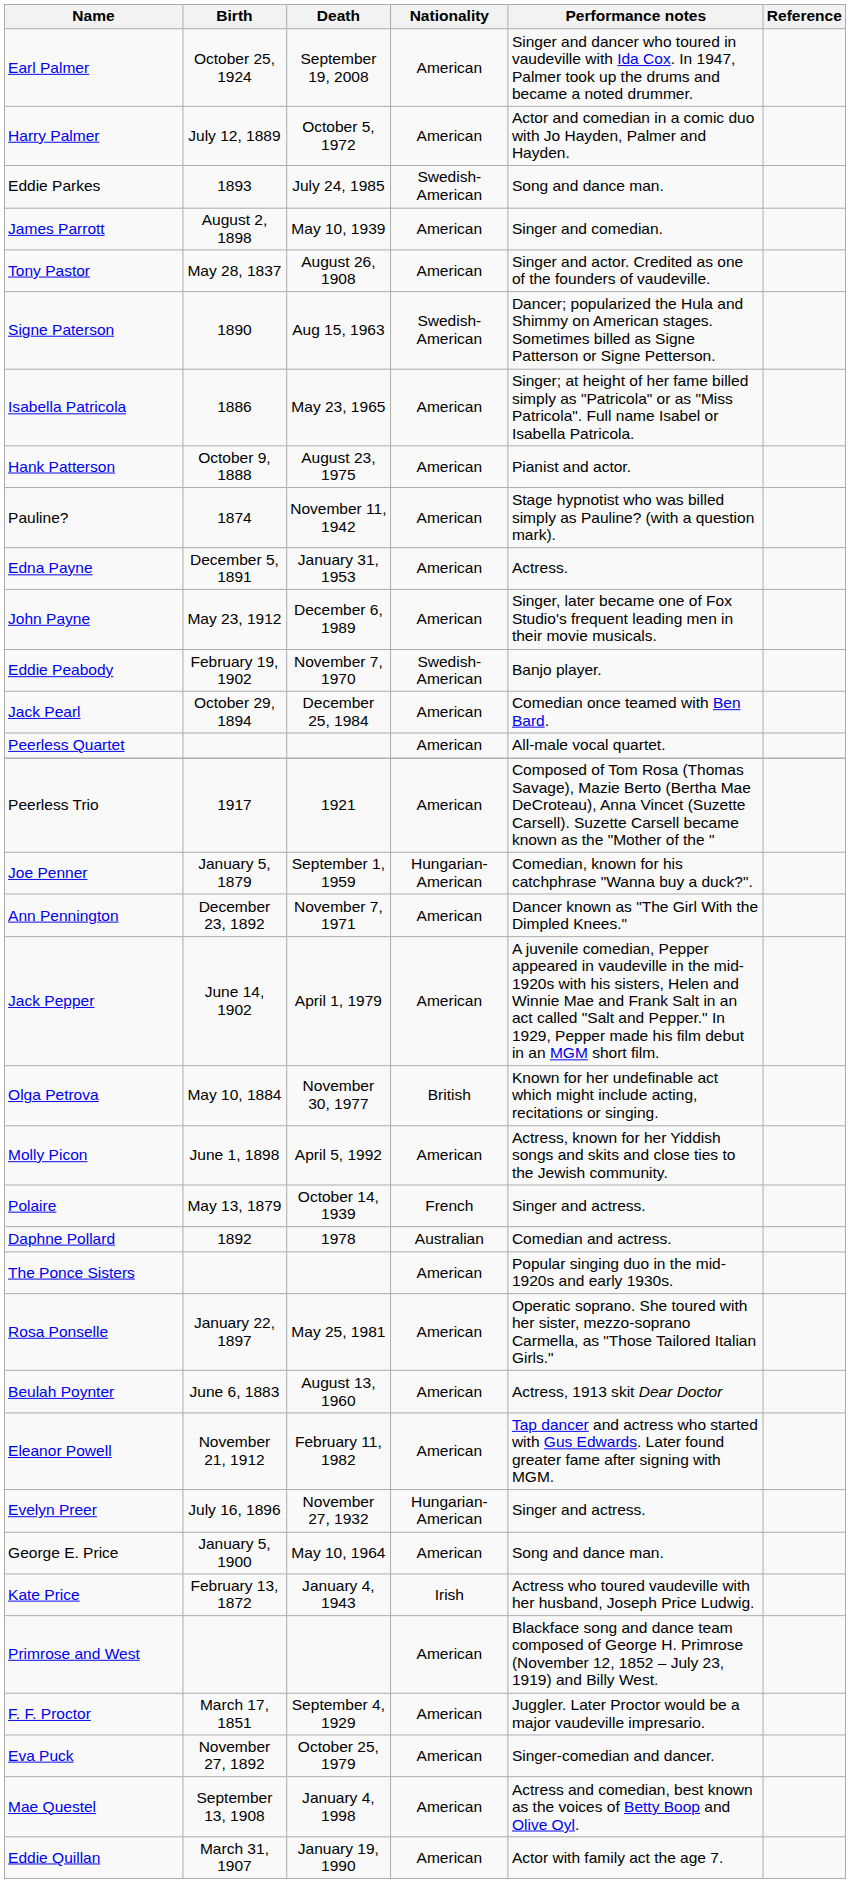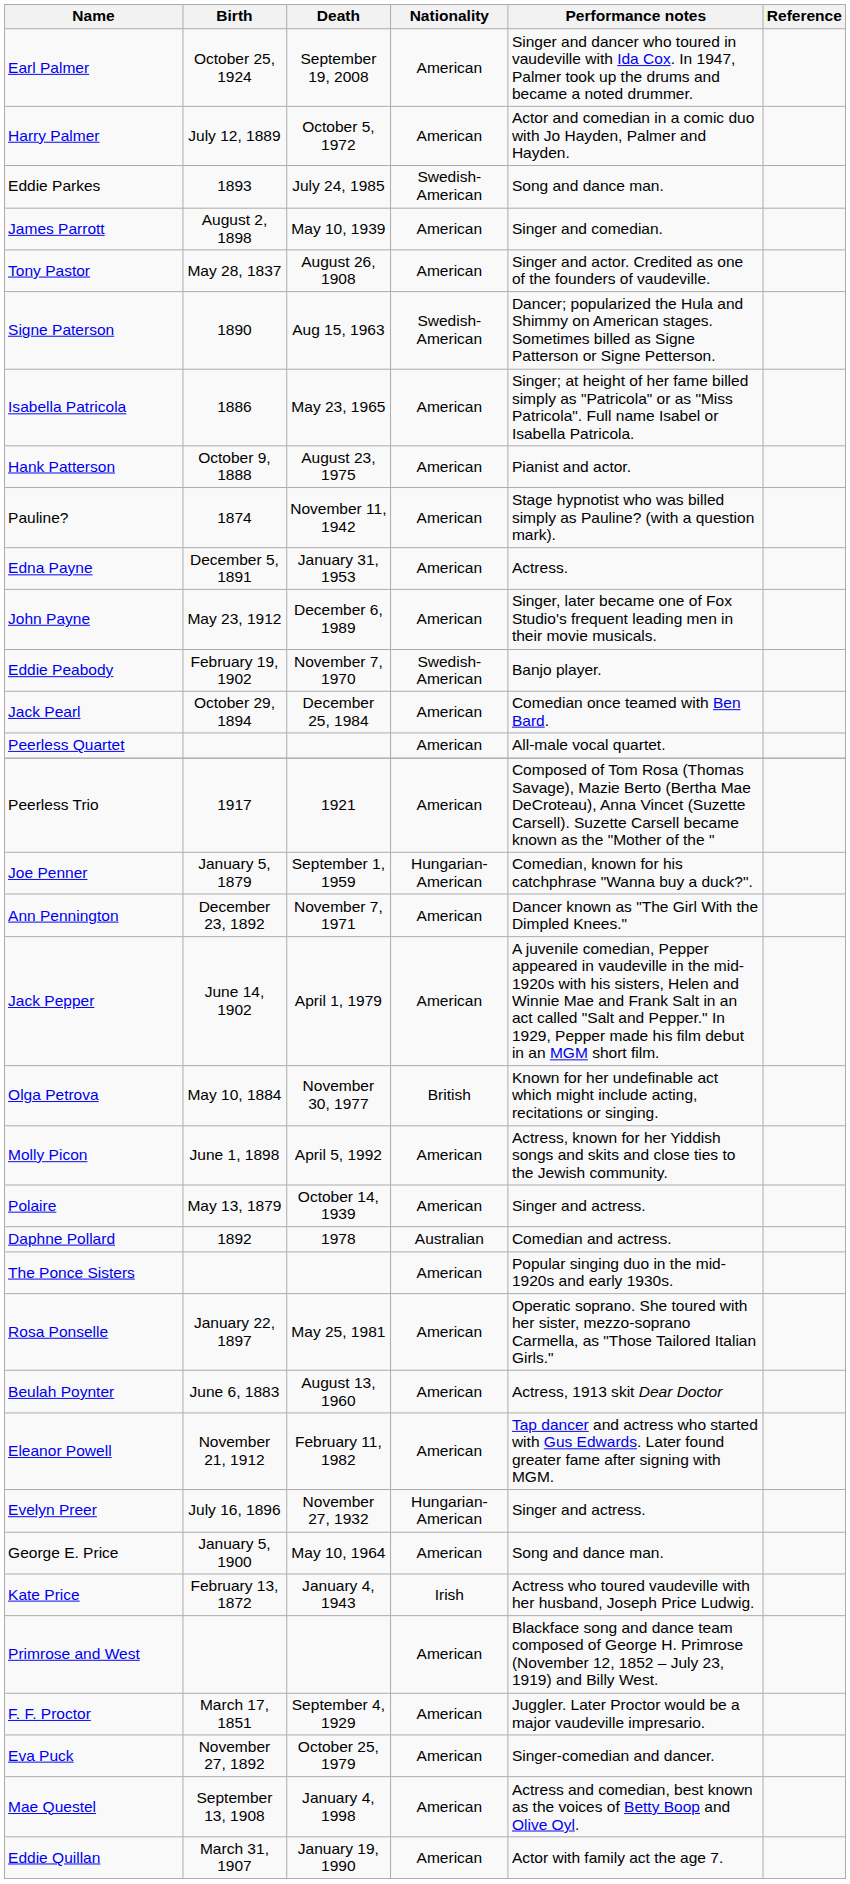Polaire | Nationality: French -> American
